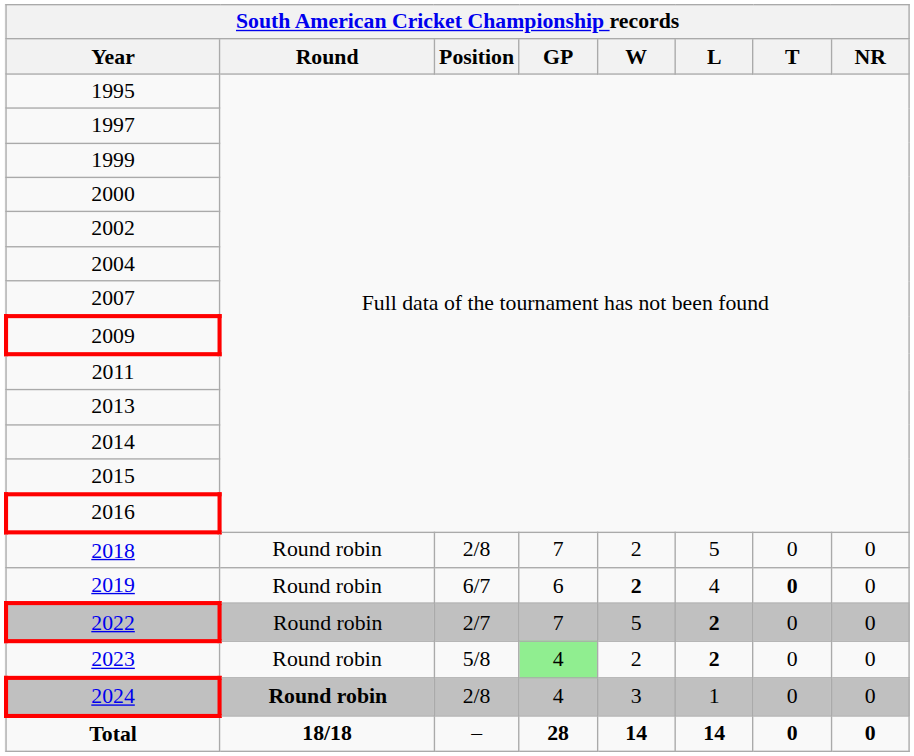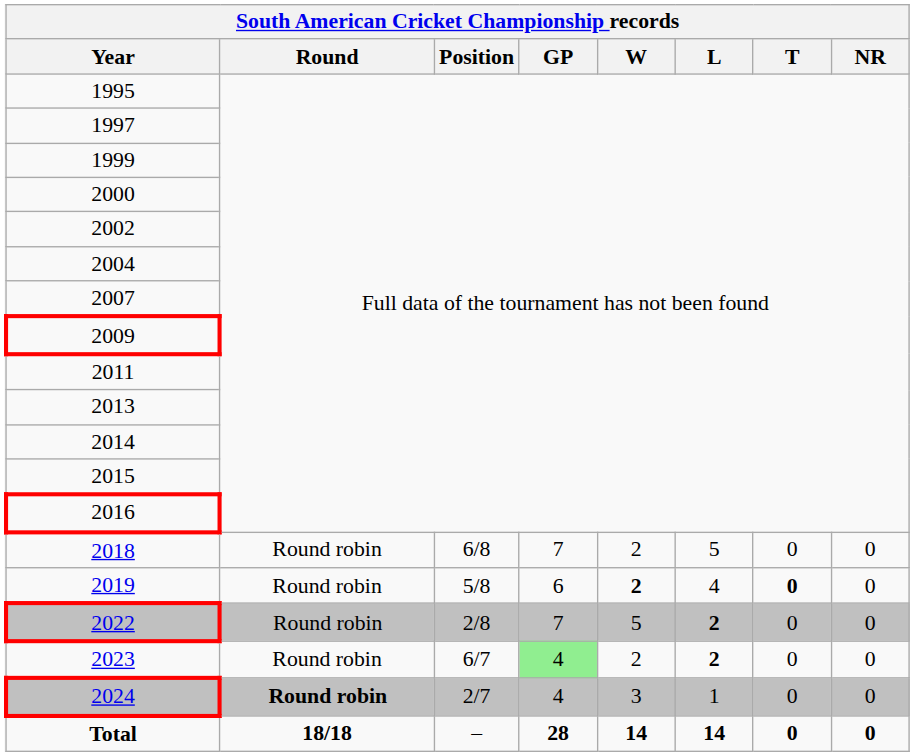2018 | Position: 2/8 -> 6/8
2019 | Position: 6/7 -> 5/8
2022 | Position: 2/7 -> 2/8
2023 | Position: 5/8 -> 6/7
2024 | Position: 2/8 -> 2/7
